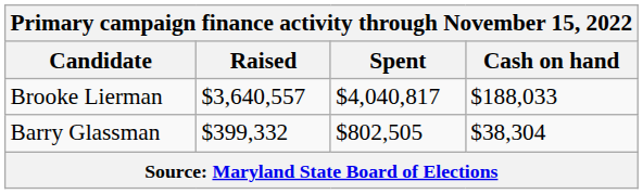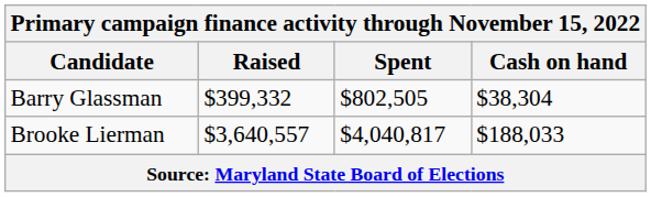rows swapped: Brooke Lierman <-> Barry Glassman
